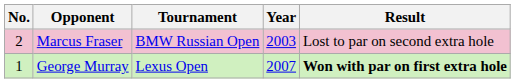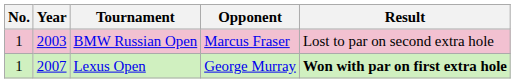columns swapped: Year <-> Opponent
BMW Russian Open | No.: 2 -> 1
